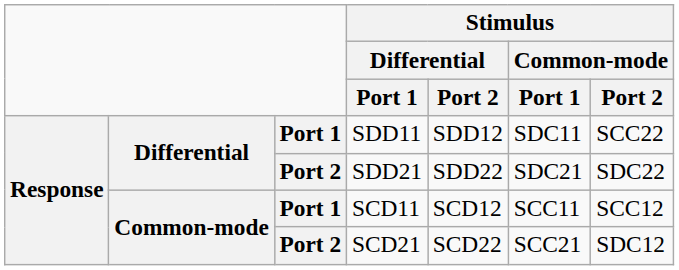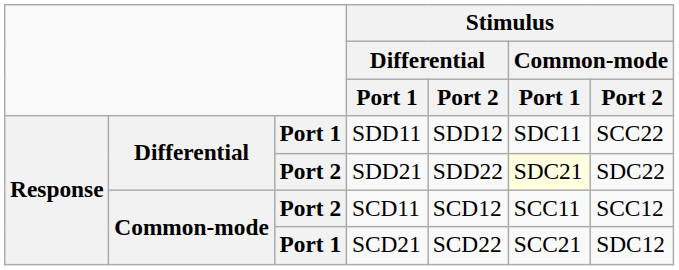SDD21 | Stimulus / Common-mode / Port 1: no background -> lightyellow background
SCD11 | column 3: Port 1 -> Port 2
SCD21 | column 3: Port 2 -> Port 1
